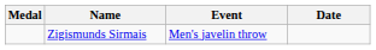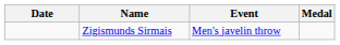columns swapped: Medal <-> Date
